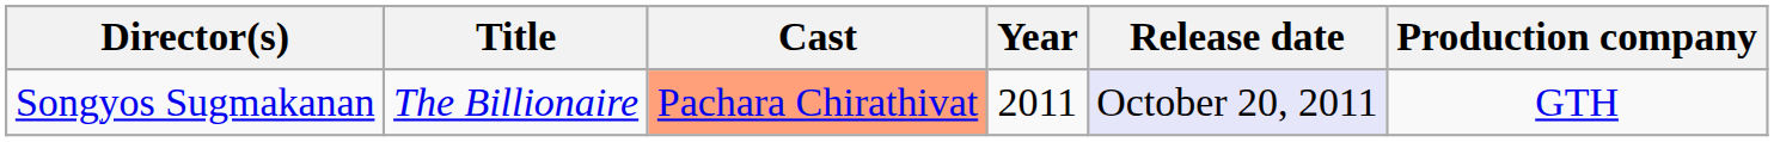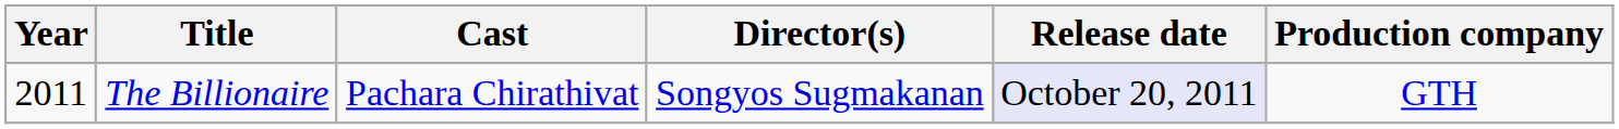columns swapped: Year <-> Director(s)
The Billionaire | Cast: lightsalmon background -> no background
